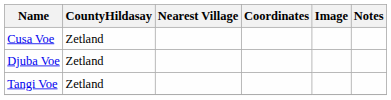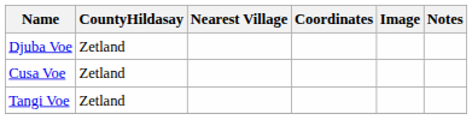rows swapped: Cusa Voe <-> Djuba Voe
